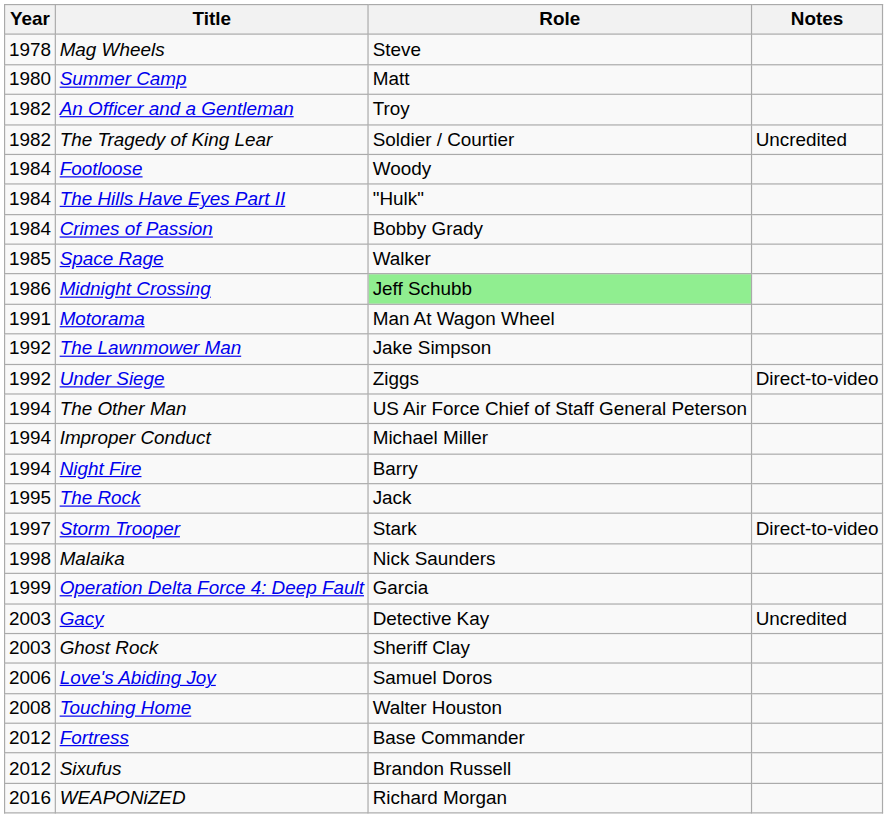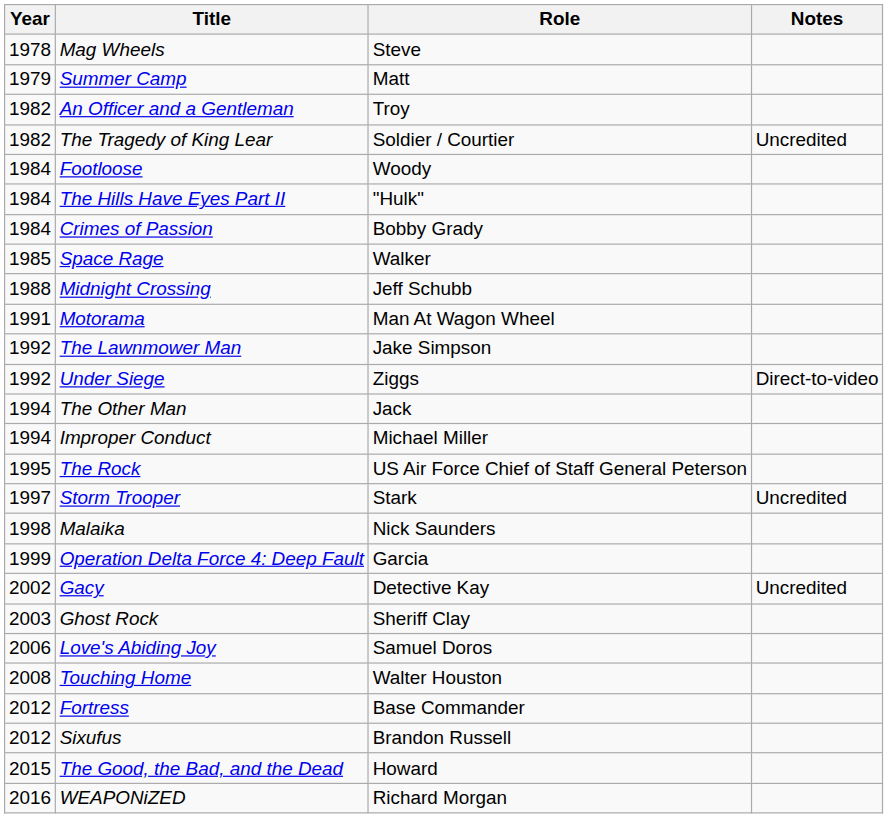Summer Camp | Year: 1980 -> 1979
Midnight Crossing | Year: 1986 -> 1988
Midnight Crossing | Role: lightgreen background -> no background
The Other Man | Role: US Air Force Chief of Staff General Peterson -> Jack
- row: 1994 | Night Fire | Barry
The Rock | Role: Jack -> US Air Force Chief of Staff General Peterson
Storm Trooper | Notes: Direct-to-video -> Uncredited
Gacy | Year: 2003 -> 2002
+ row: 2015 | The Good, the Bad, and the Dead | Howard
